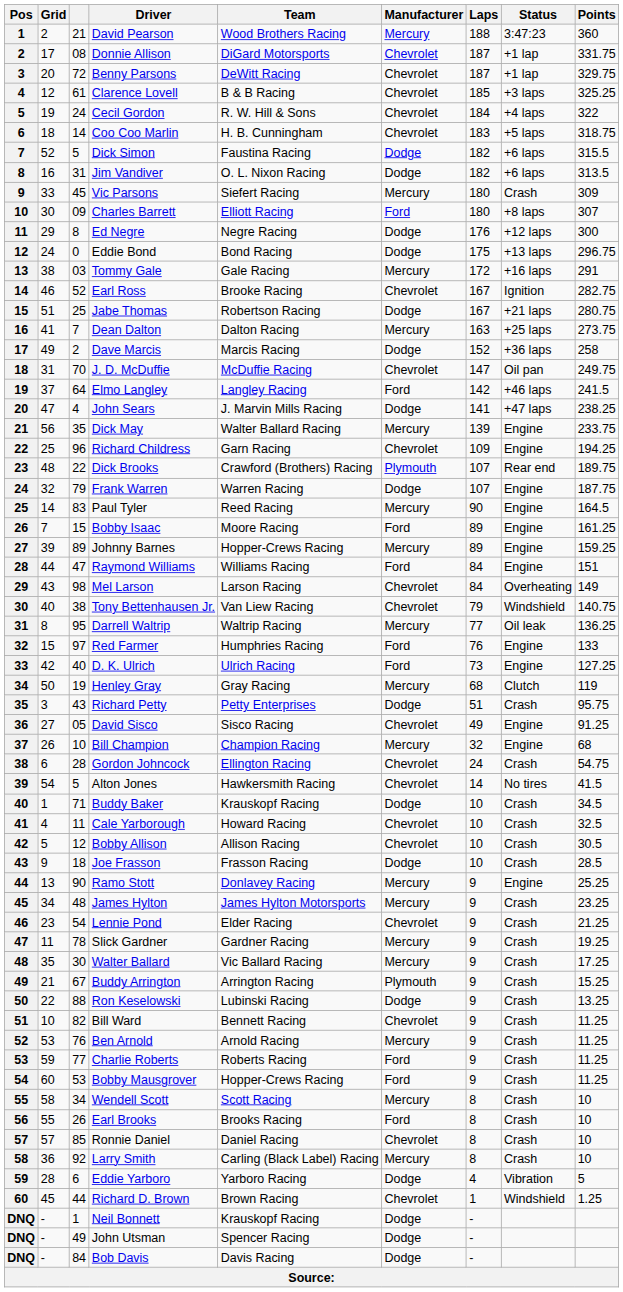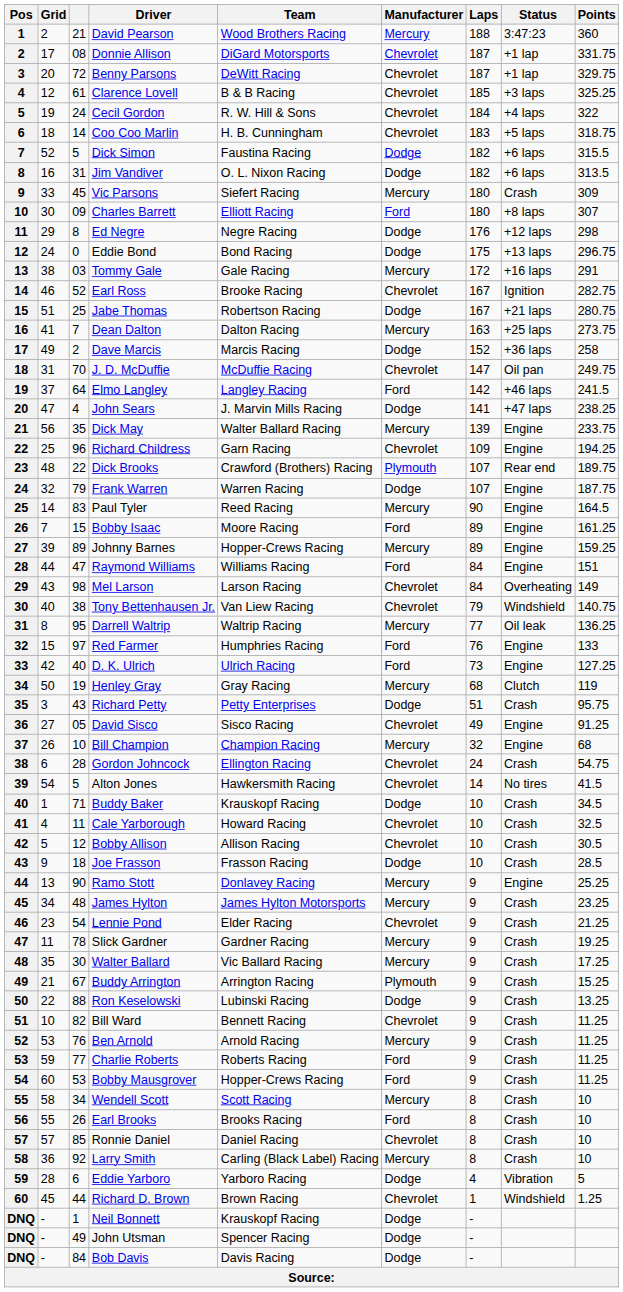Ed Negre | Points: 300 -> 298
